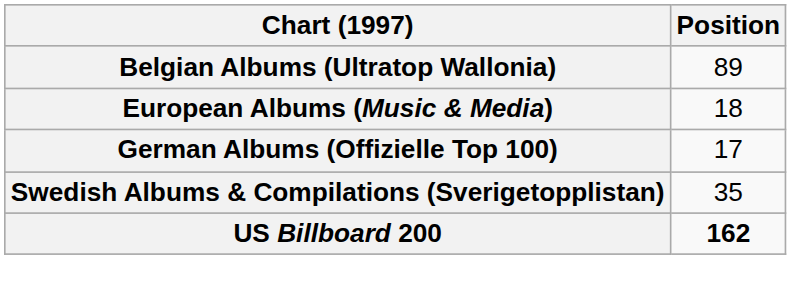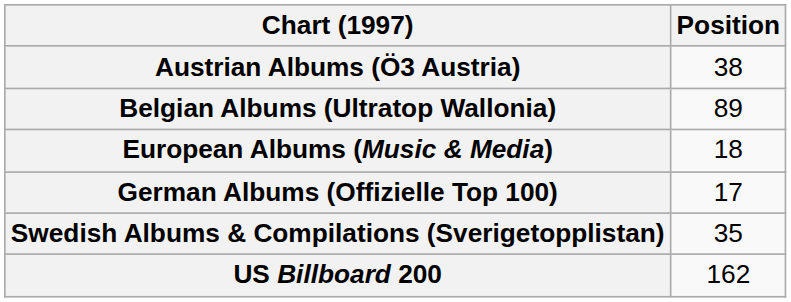+ row: Austrian Albums (Ö3 Austria) | 38
US Billboard 200 | Position: bold -> normal
